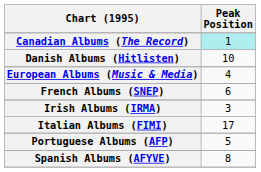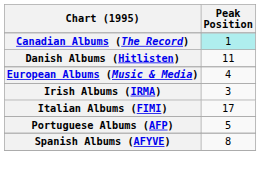Danish Albums (Hitlisten) | Peak Position: 10 -> 11
- row: French Albums (SNEP) | 6
